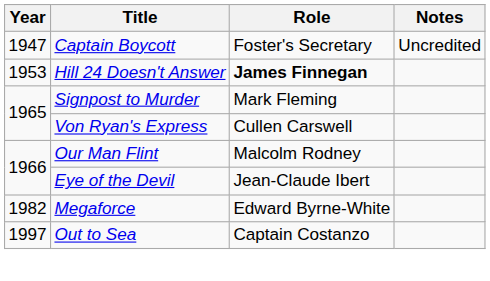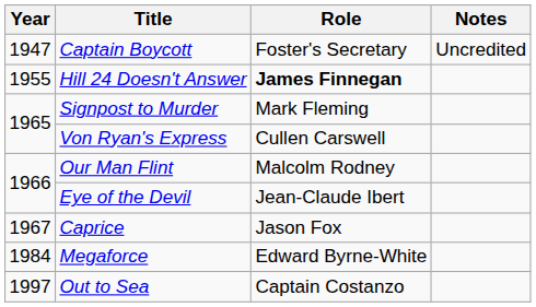Hill 24 Doesn't Answer | Year: 1953 -> 1955
+ row: 1967 | Caprice | Jason Fox
Megaforce | Year: 1982 -> 1984
